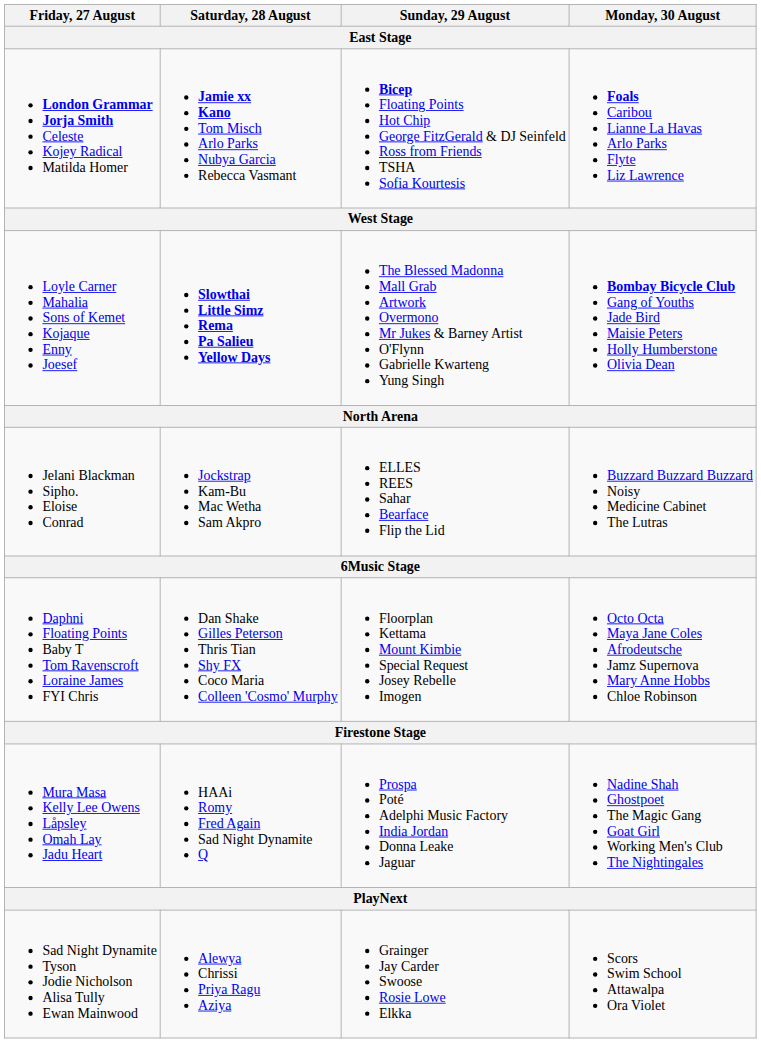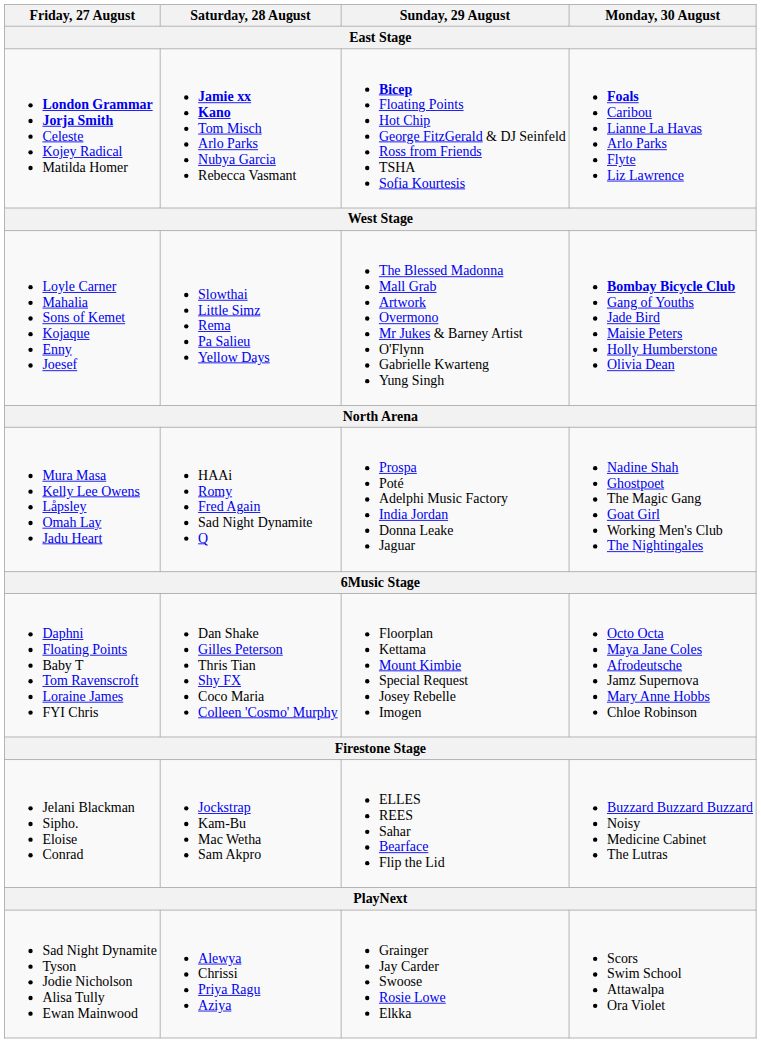Loyle Carner Mahalia Sons of Kemet Kojaque Enny Joesef | Saturday, 28 August: bold -> normal
rows swapped: Mura Masa Kelly Lee Owens Låpsley Omah Lay Jadu Heart <-> Jelani Blackman Sipho. Eloise Conrad
